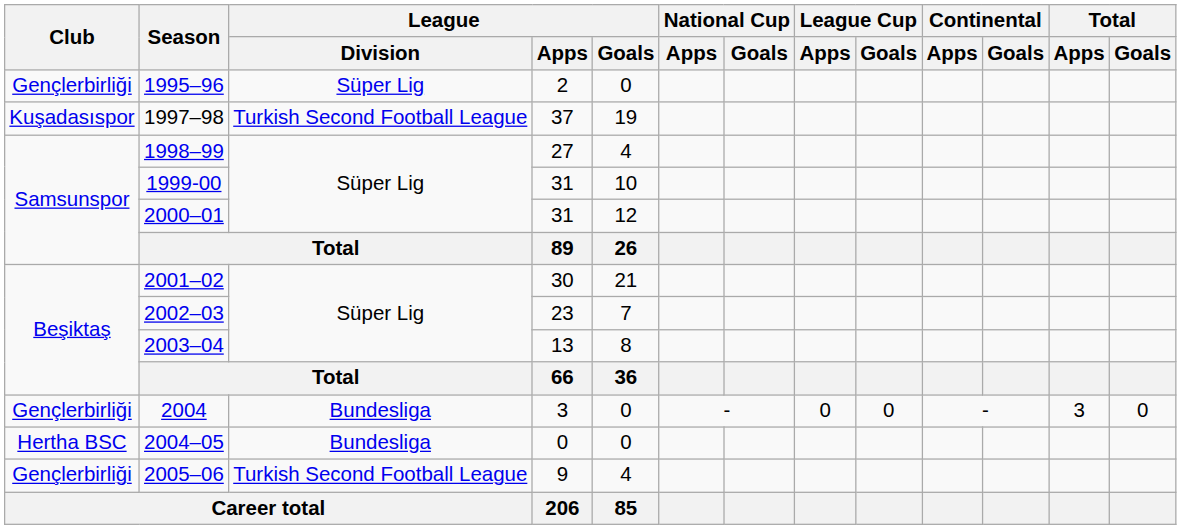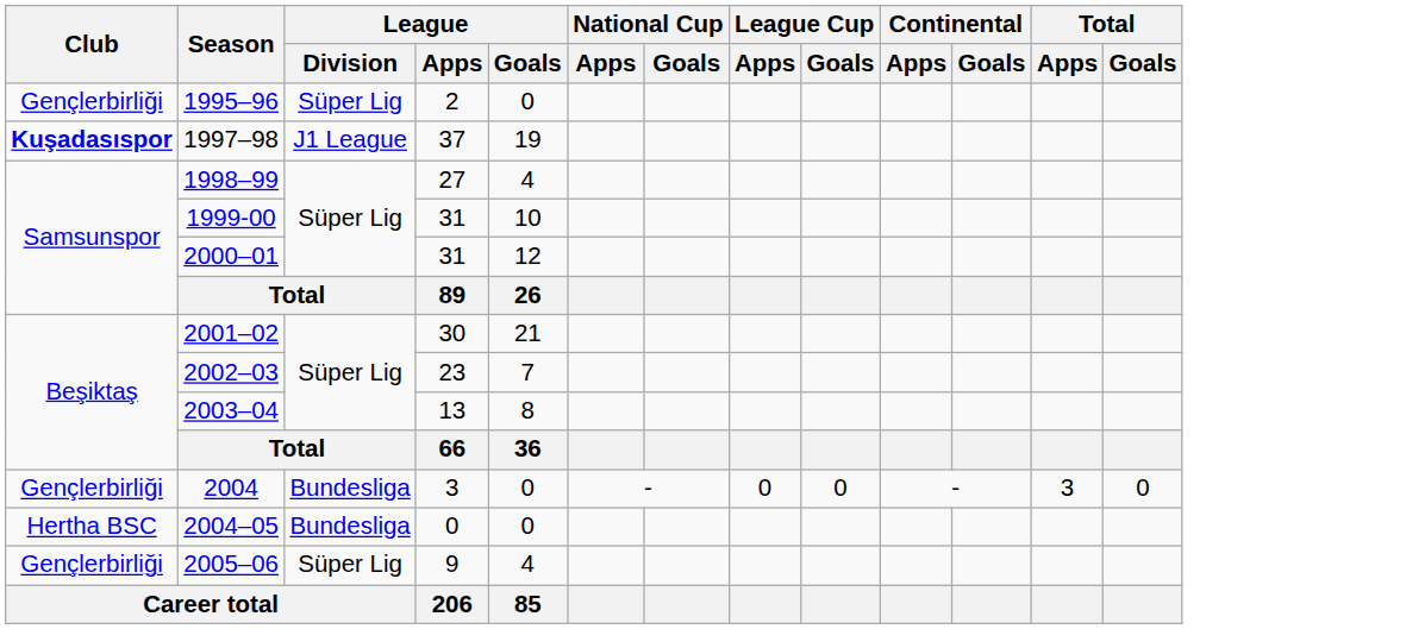1997–98 | Club: normal -> bold
1997–98 | League / Division: Turkish Second Football League -> J1 League
2005–06 | League / Division: Turkish Second Football League -> Süper Lig
